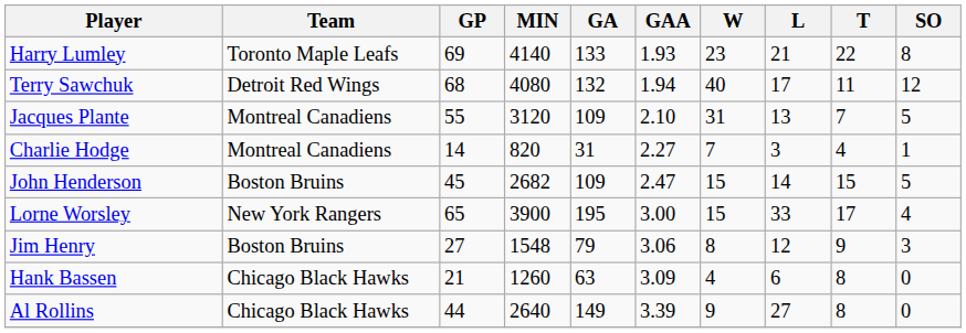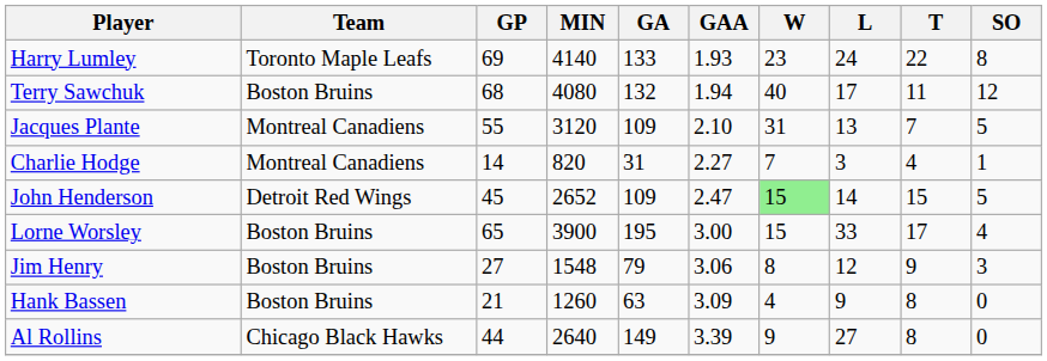Harry Lumley | L: 21 -> 24
Terry Sawchuk | Team: Detroit Red Wings -> Boston Bruins
John Henderson | Team: Boston Bruins -> Detroit Red Wings
John Henderson | MIN: 2682 -> 2652
John Henderson | W: no background -> lightgreen background
Lorne Worsley | Team: New York Rangers -> Boston Bruins
Hank Bassen | Team: Chicago Black Hawks -> Boston Bruins
Hank Bassen | L: 6 -> 9
